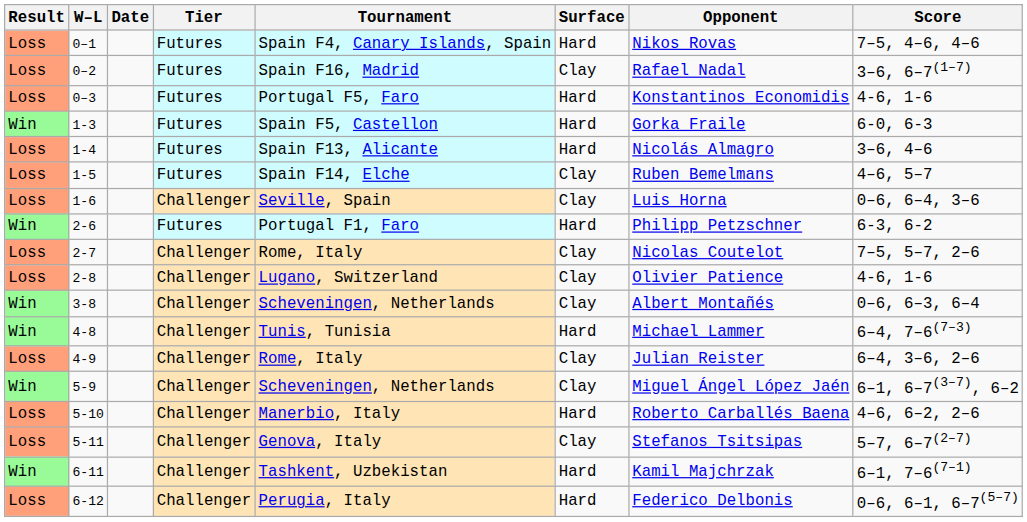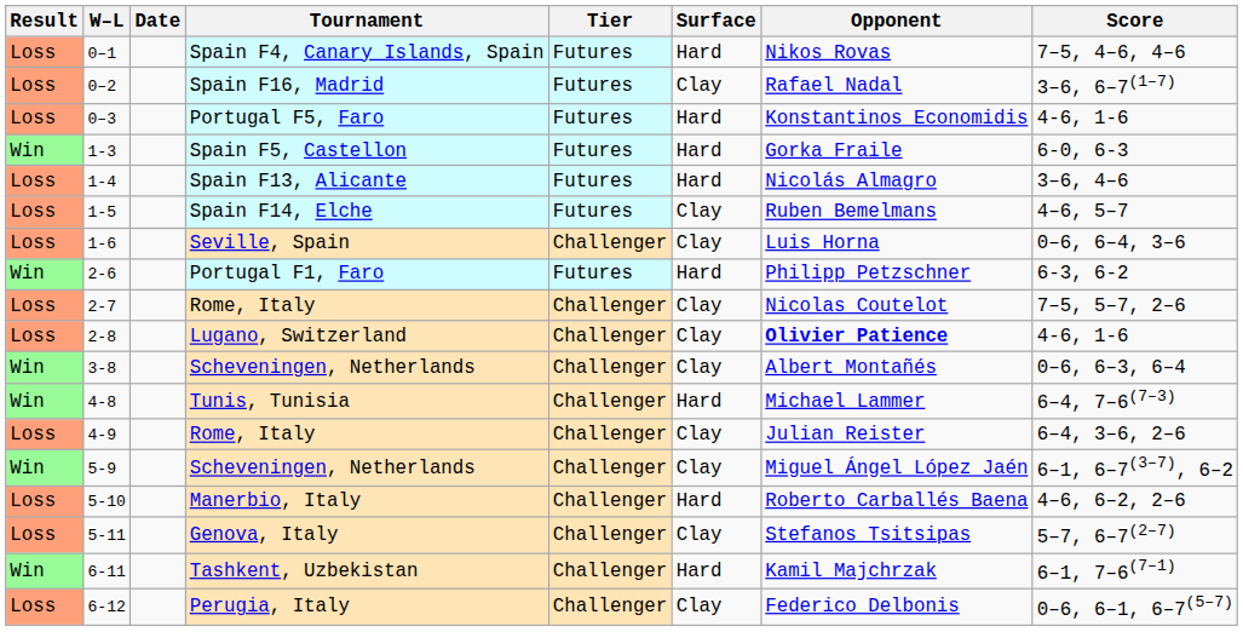columns swapped: Tournament <-> Tier
2-8 | Opponent: normal -> bold
6-12 | Surface: Hard -> Clay
